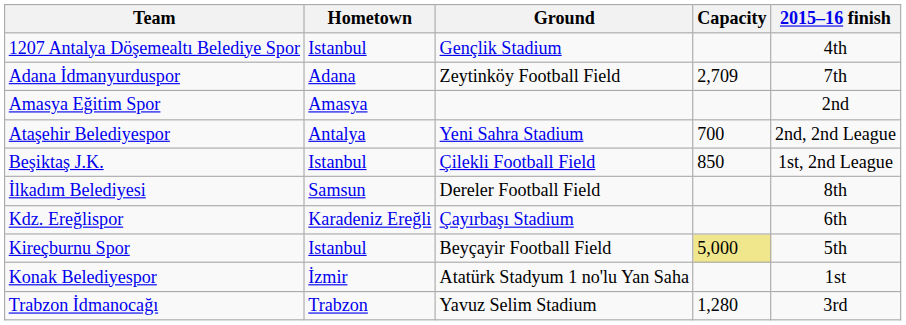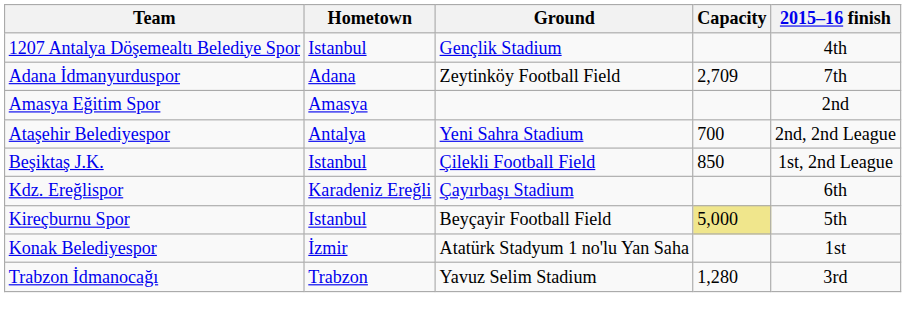- row: İlkadım Belediyesi | Samsun | Dereler Football Field | 8th
